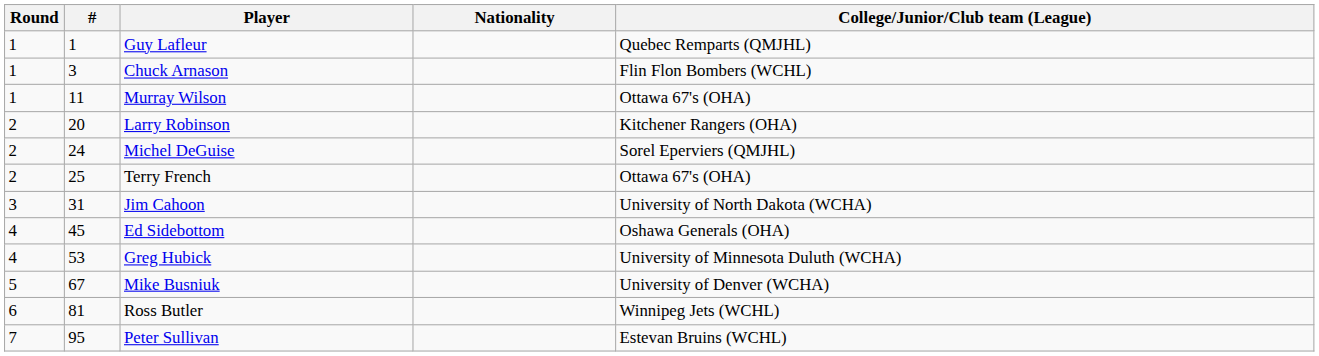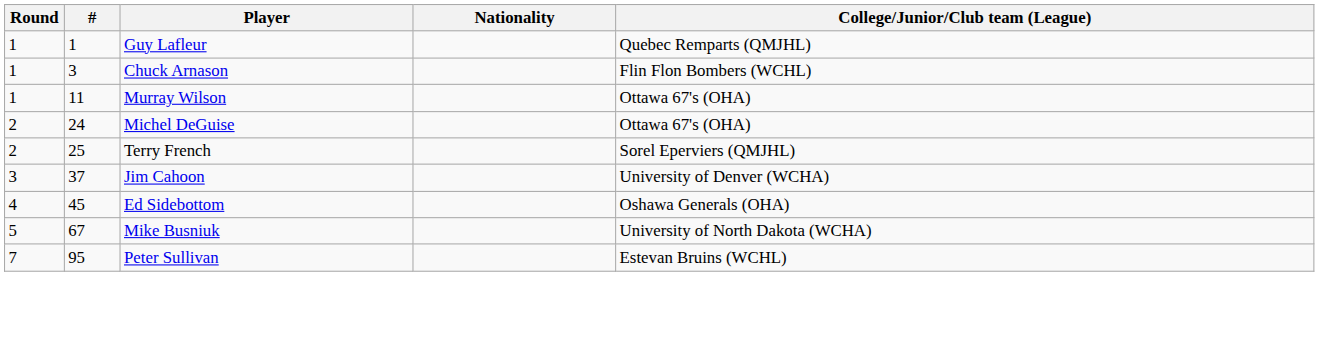- row: 2 | 20 | Larry Robinson | Kitchener Rangers (OHA)
Michel DeGuise | College/Junior/Club team (League): Sorel Eperviers (QMJHL) -> Ottawa 67's (OHA)
Terry French | College/Junior/Club team (League): Ottawa 67's (OHA) -> Sorel Eperviers (QMJHL)
Jim Cahoon | #: 31 -> 37
Jim Cahoon | College/Junior/Club team (League): University of North Dakota (WCHA) -> University of Denver (WCHA)
- row: 4 | 53 | Greg Hubick | University of Minnesota Duluth (WCHA)
Mike Busniuk | College/Junior/Club team (League): University of Denver (WCHA) -> University of North Dakota (WCHA)
- row: 6 | 81 | Ross Butler | Winnipeg Jets (WCHL)
